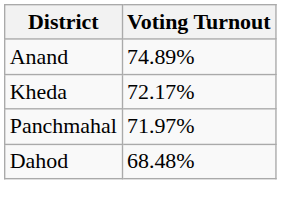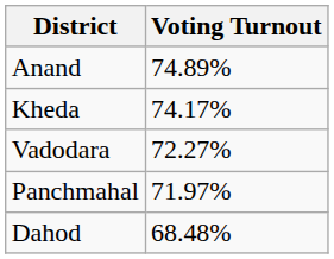Kheda | Voting Turnout: 72.17% -> 74.17%
+ row: Vadodara | 72.27%
